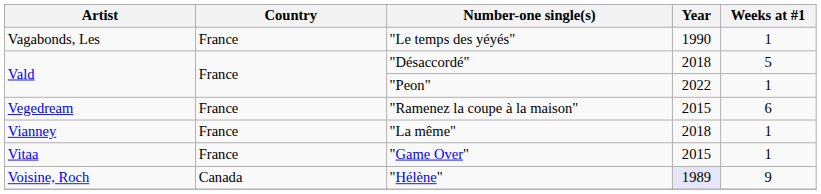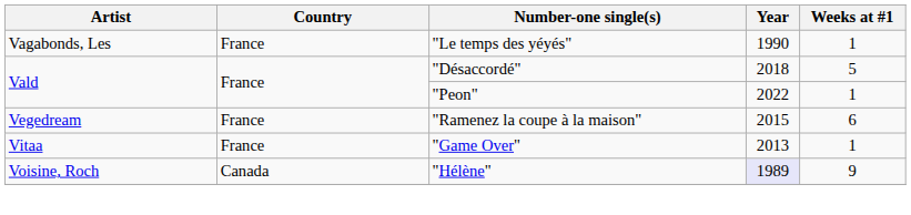- row: Vianney | France | "La même" | 2018 | 1
"Game Over" | Year: 2015 -> 2013
